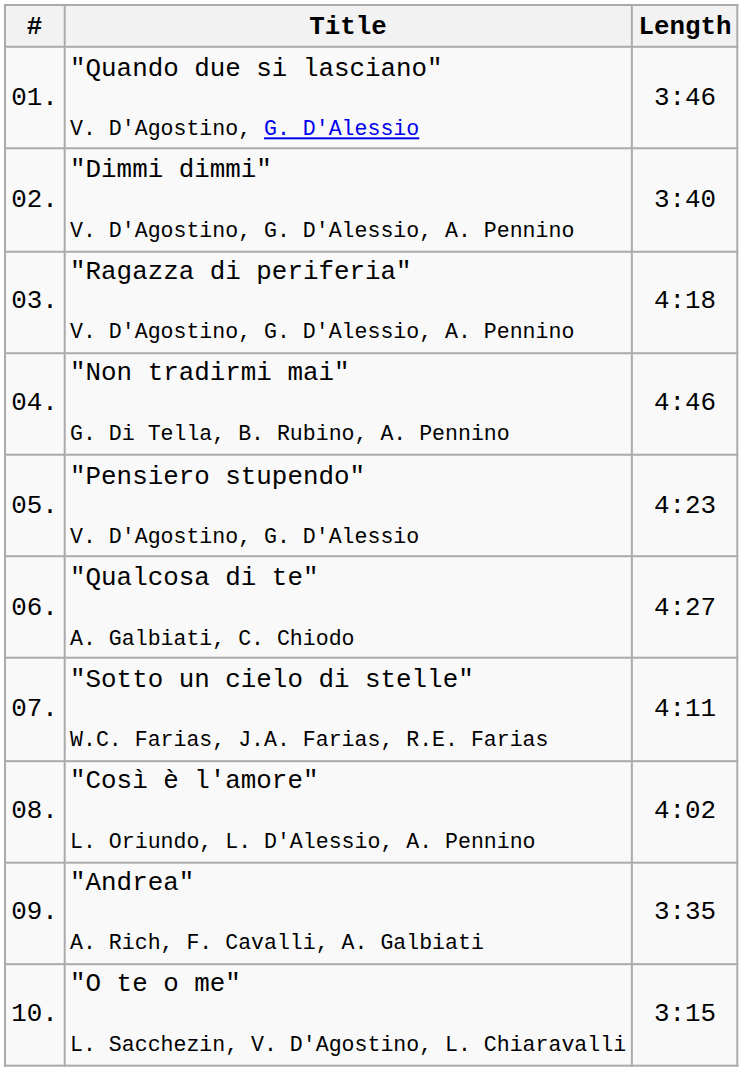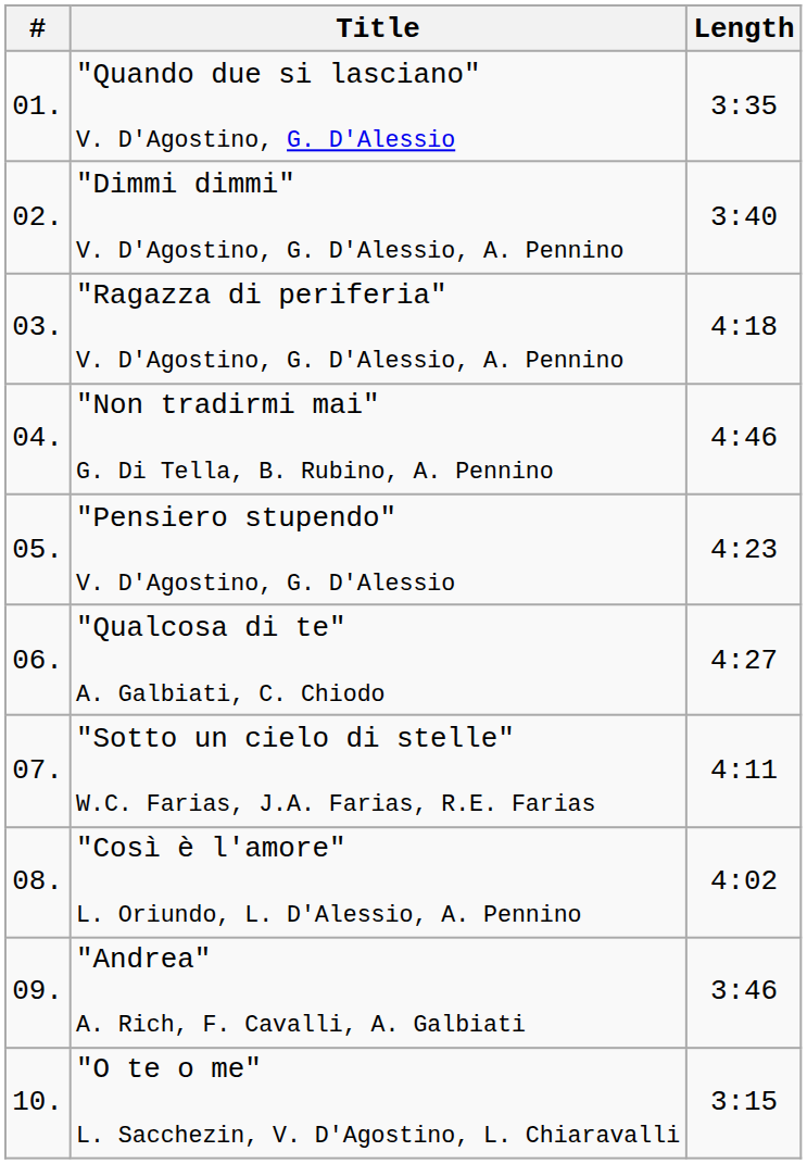"Quando due si lasciano" V. D'Agostino, G. D'Alessio | Length: 3:46 -> 3:35
"Andrea" A. Rich, F. Cavalli, A. Galbiati | Length: 3:35 -> 3:46
